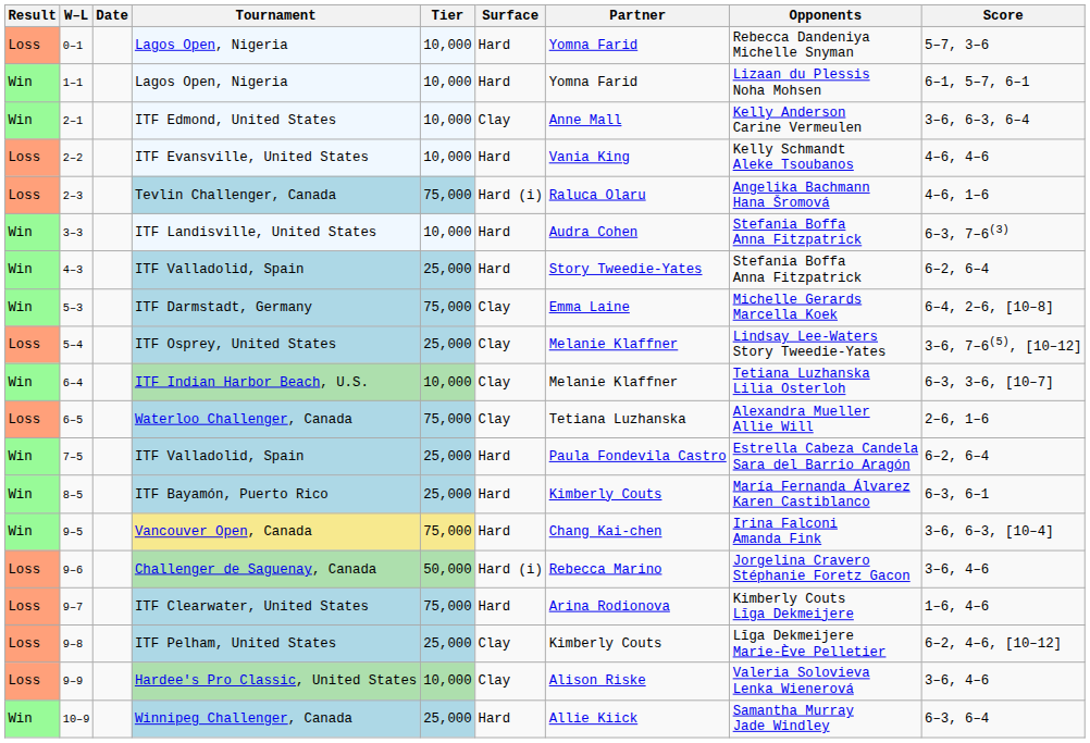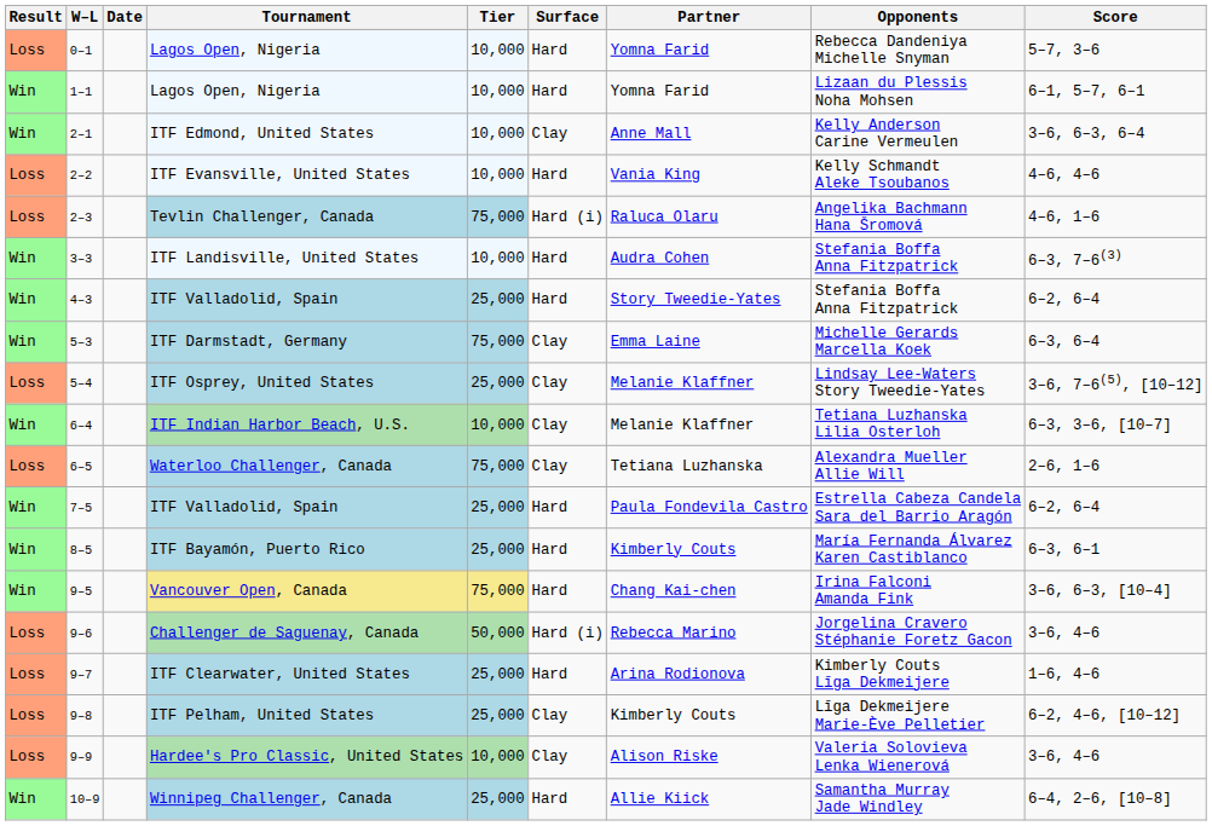5–3 | Score: 6–4, 2–6, [10–8] -> 6–3, 6–4
9–7 | Tier: 75,000 -> 25,000
10–9 | Score: 6–3, 6–4 -> 6–4, 2–6, [10–8]
